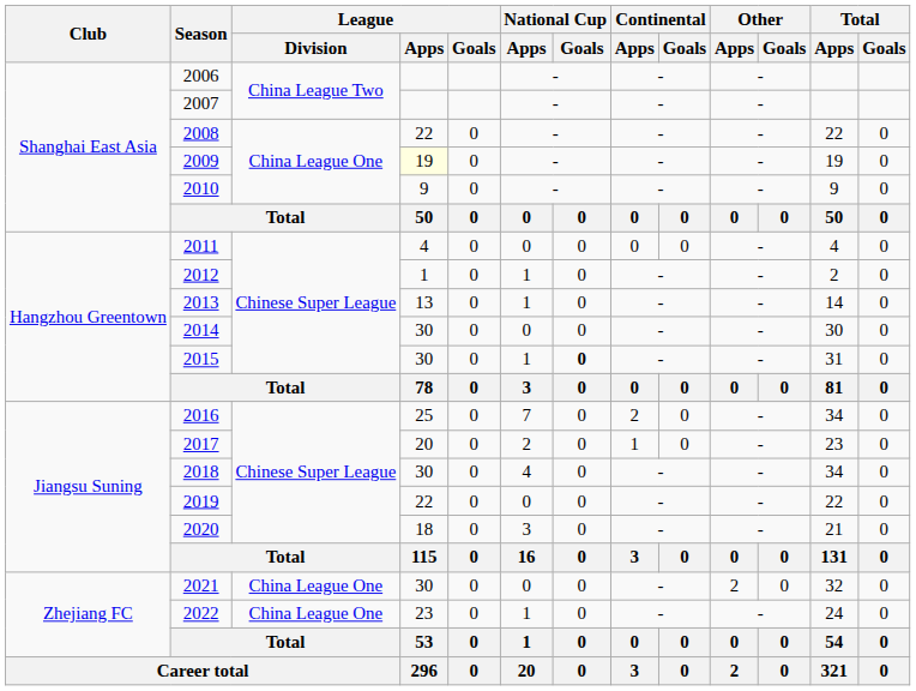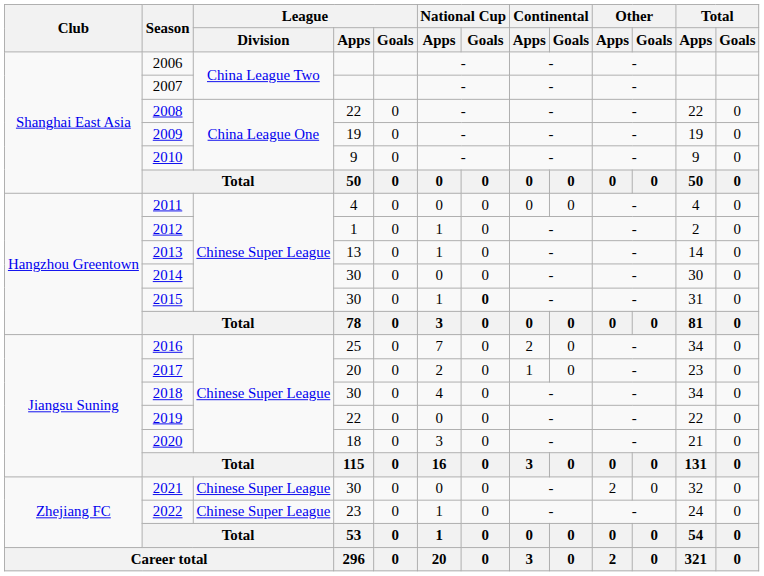2009 | League / Apps: lightyellow background -> no background
2021 | League / Division: China League One -> Chinese Super League
2022 | League / Division: China League One -> Chinese Super League
